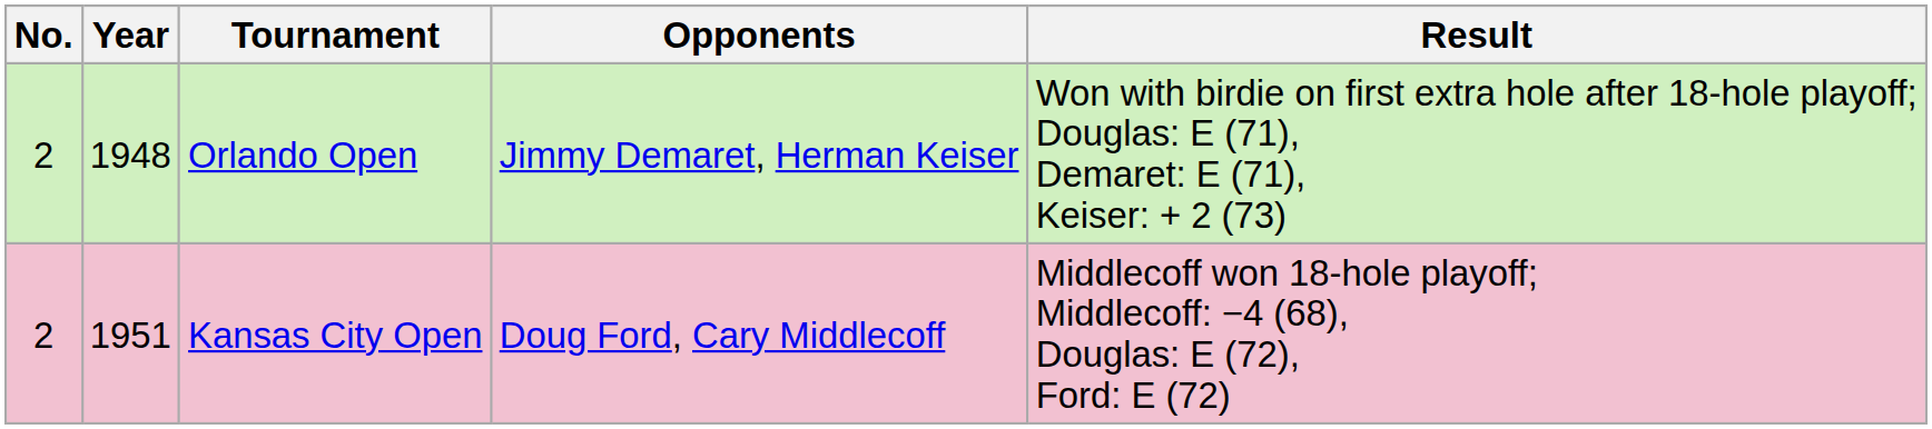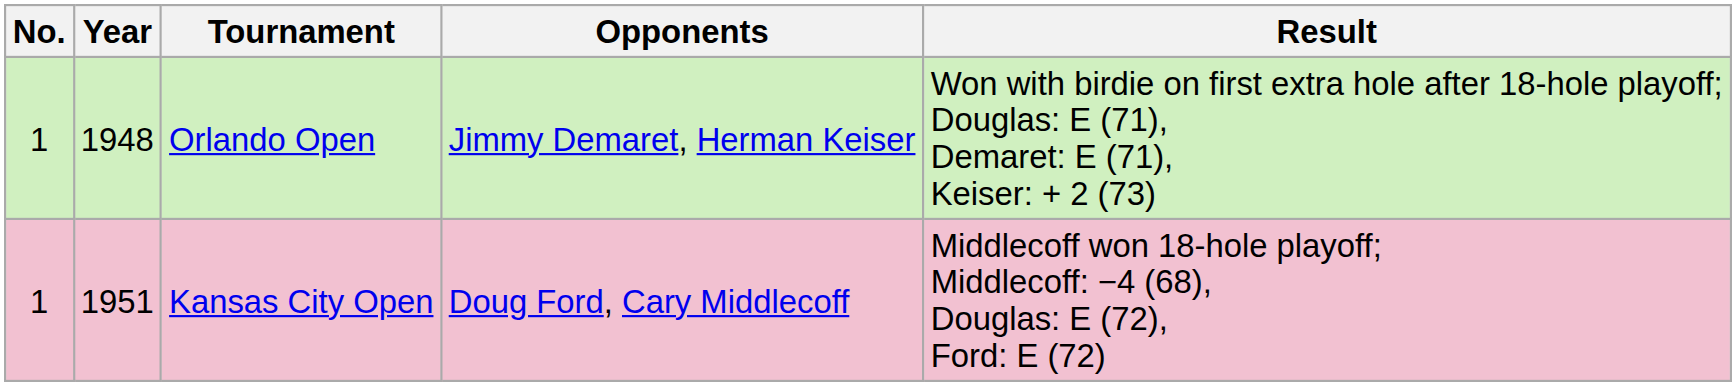Orlando Open | No.: 2 -> 1
Kansas City Open | No.: 2 -> 1
